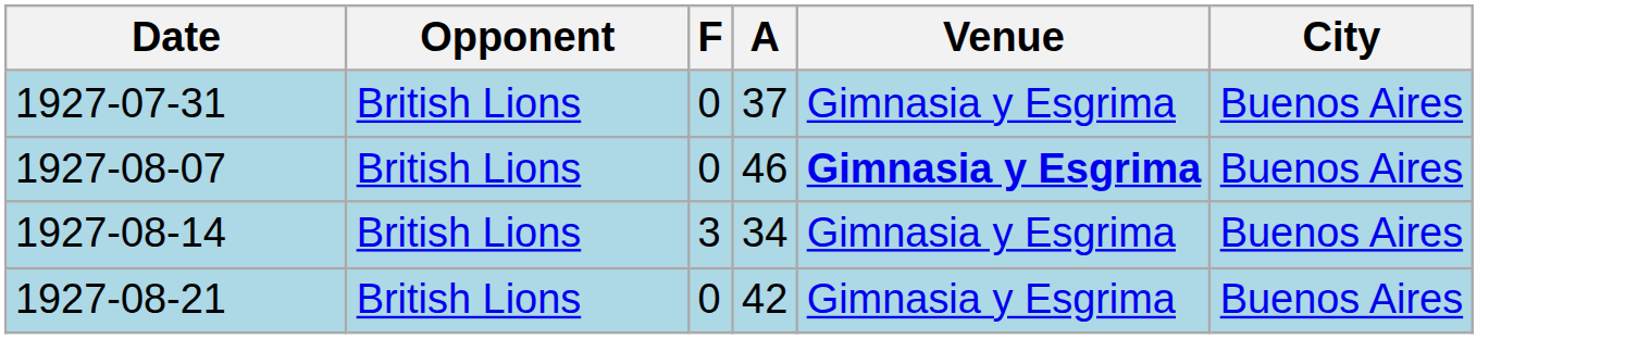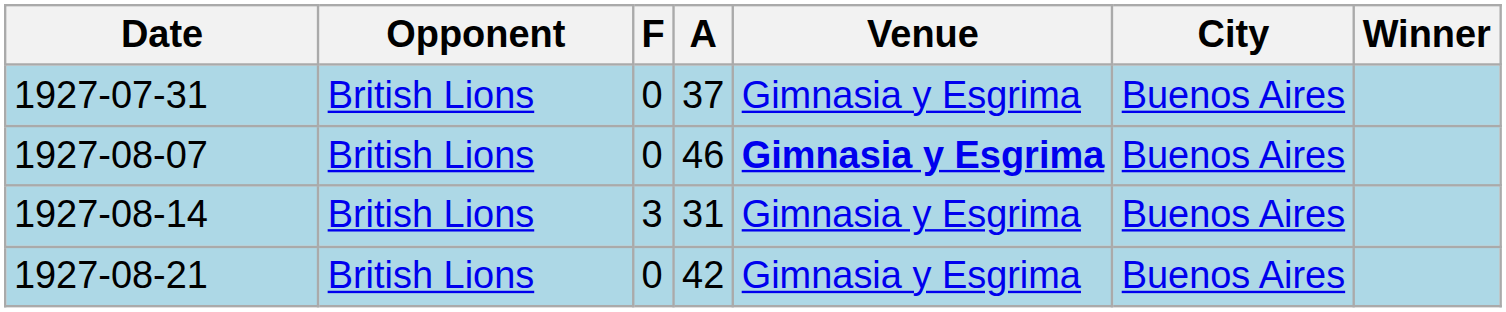+ column: Winner
1927-08-14 | A: 34 -> 31
